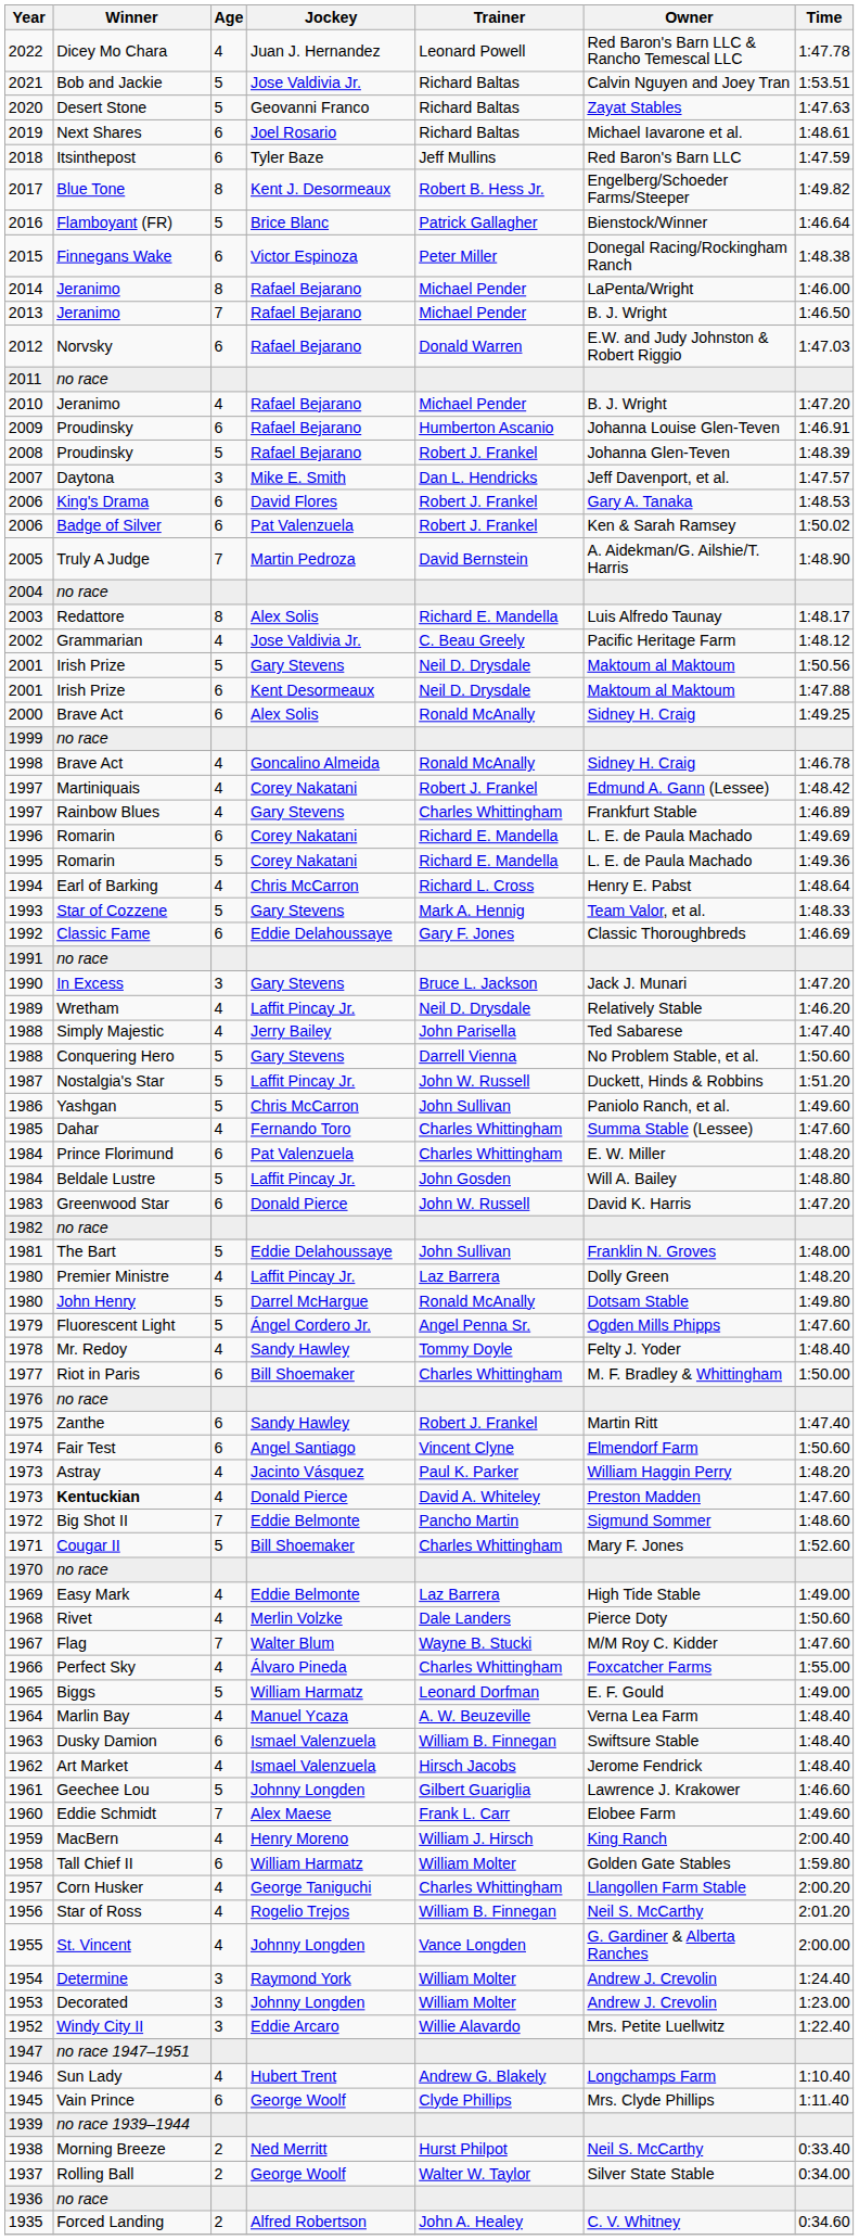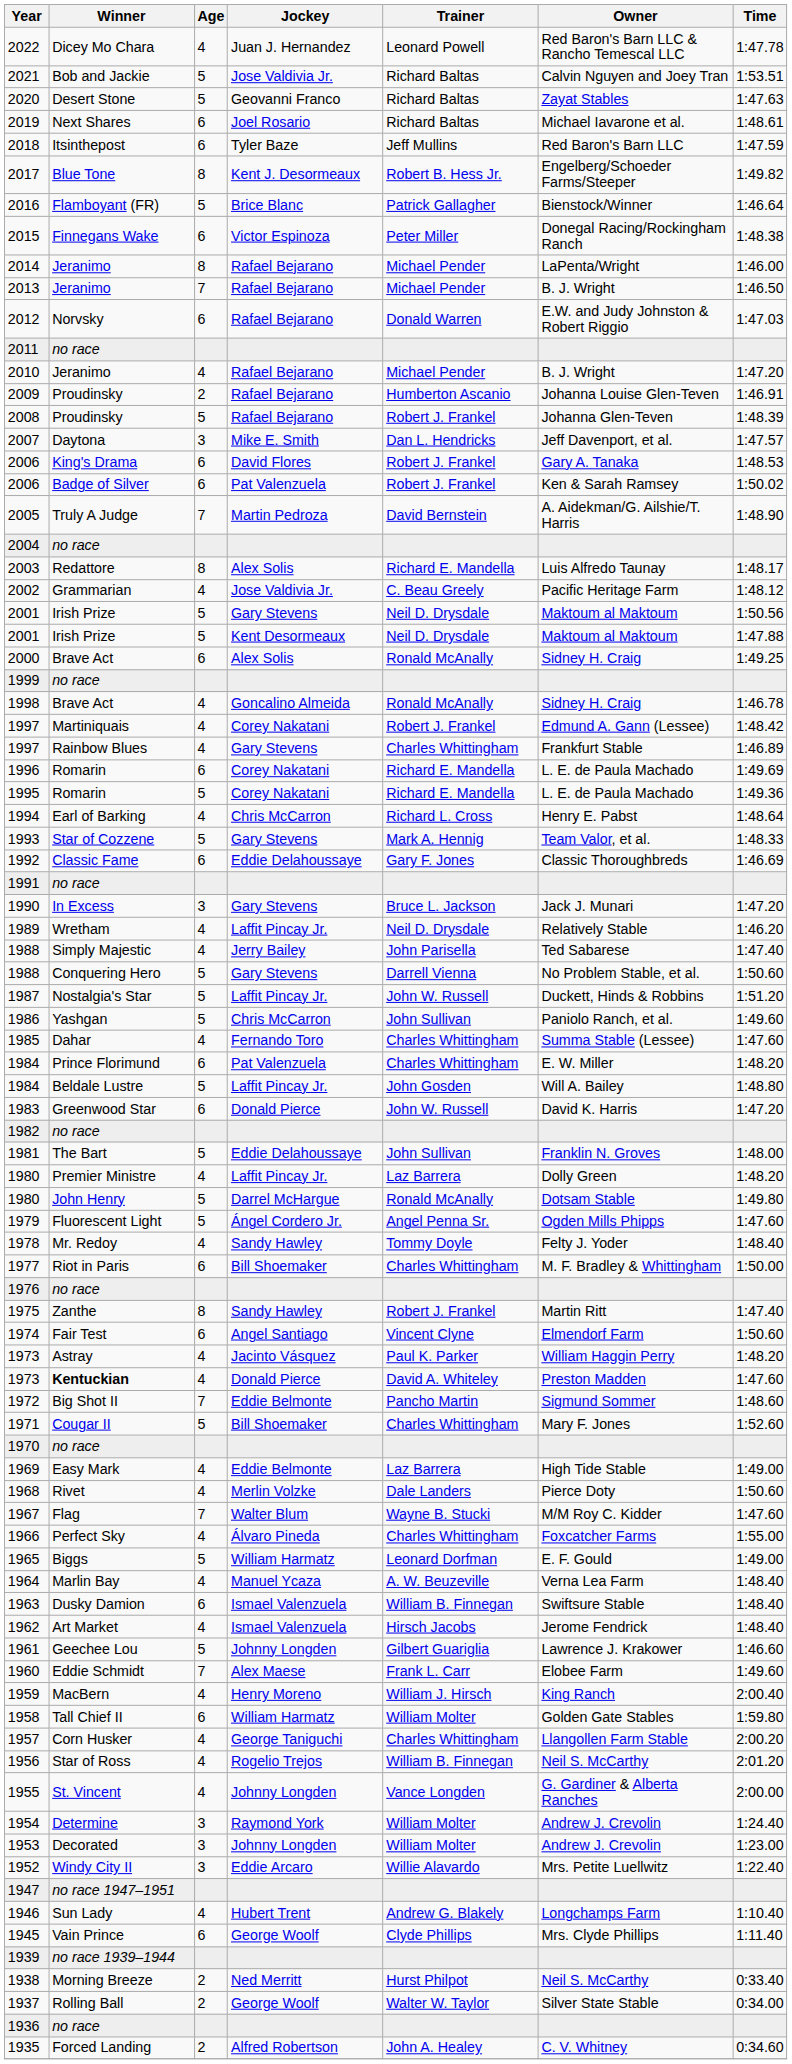2009 | Age: 6 -> 2
2001 / Kent Desormeaux | Age: 6 -> 5
1975 | Age: 6 -> 8
